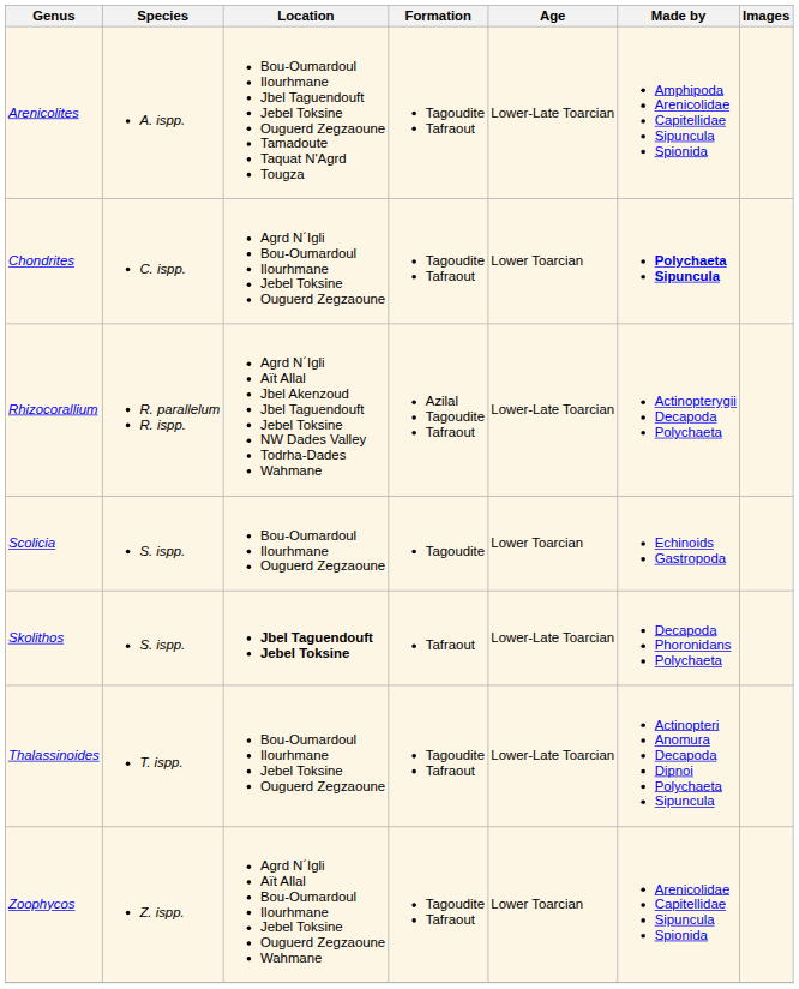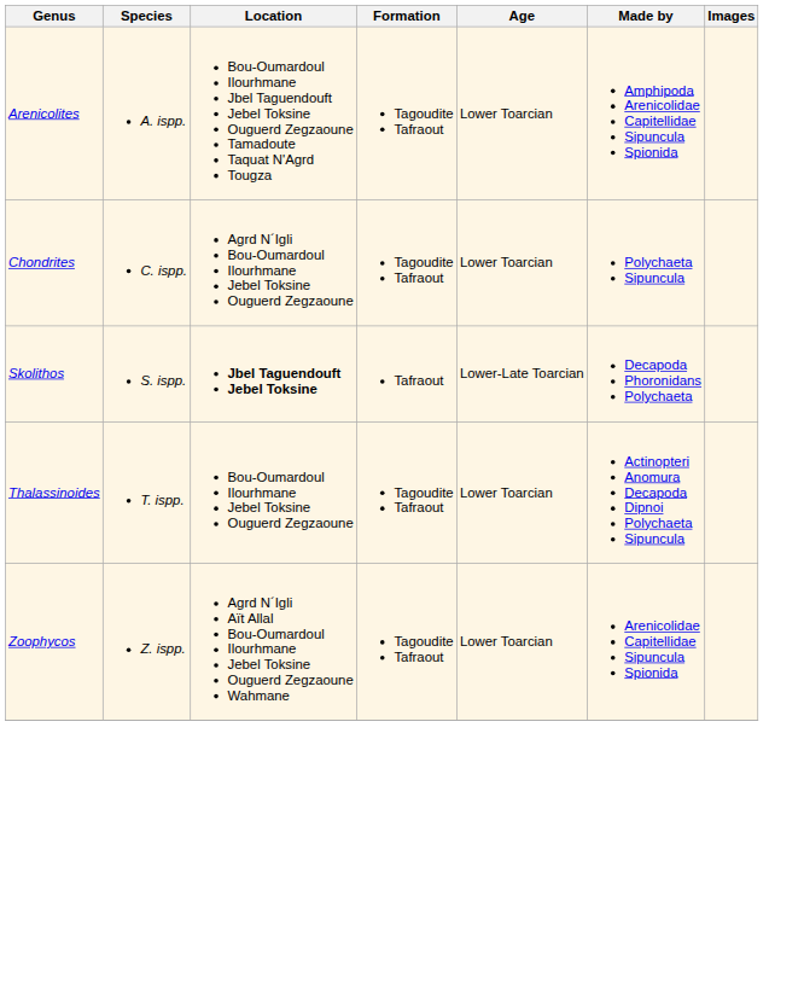Arenicolites | Age: Lower-Late Toarcian -> Lower Toarcian
Chondrites | Made by: bold -> normal
- row: Rhizocorallium | R. parallelum R. ispp. | Agrd N´Igli Aït Allal Jbel Akenzoud Jbel Taguendouft Jebel Toksine NW Dades Valley Todrha-Dades Wahmane | Azilal Tagoudite Tafraout | Lower-Late Toarcian | Actinopterygii Decapoda Polychaeta
- row: Scolicia | S. ispp. | Bou-Oumardoul Ilourhmane Ouguerd Zegzaoune | Tagoudite | Lower Toarcian | Echinoids Gastropoda
Thalassinoides | Age: Lower-Late Toarcian -> Lower Toarcian
